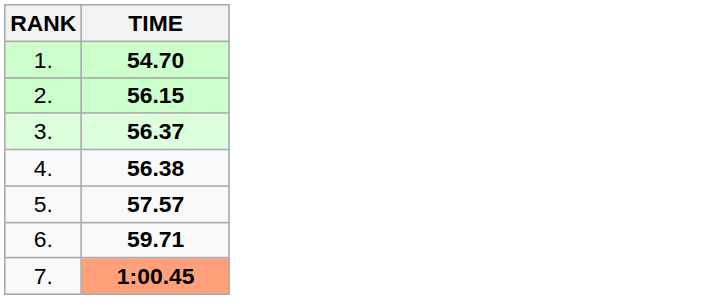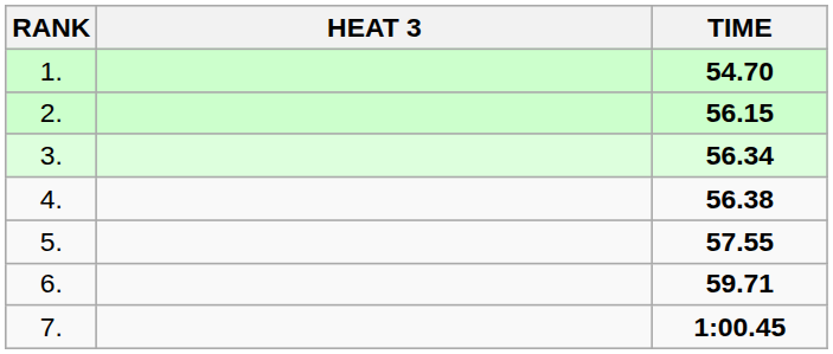+ column: HEAT 3
3. | TIME: 56.37 -> 56.34
5. | TIME: 57.57 -> 57.55
7. | TIME: lightsalmon background -> no background
